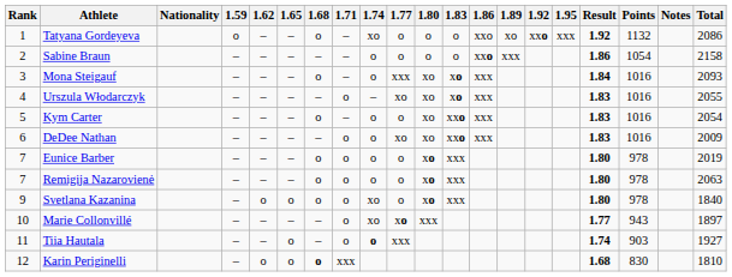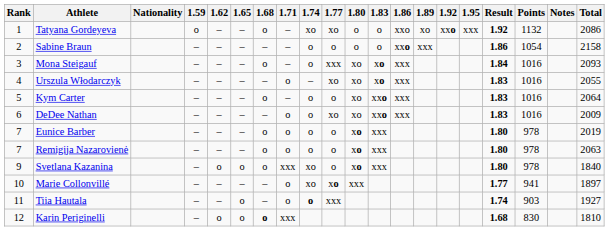Tatyana Gordeyeva | 1.77: o -> xo
Kym Carter | Total: 2054 -> 2064
Svetlana Kazanina | 1.71: o -> xxx
Marie Collonvillé | Points: 943 -> 941
